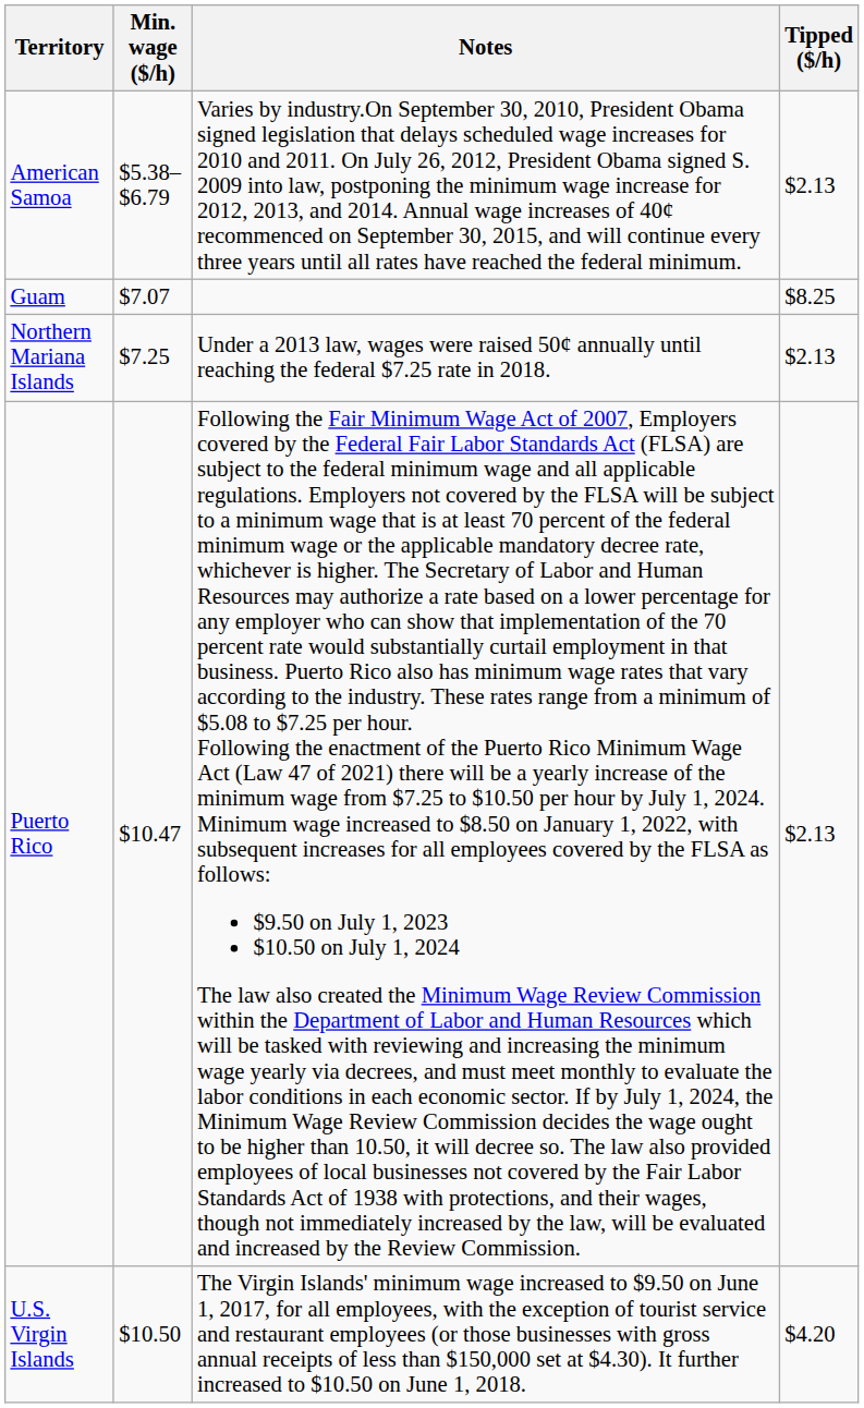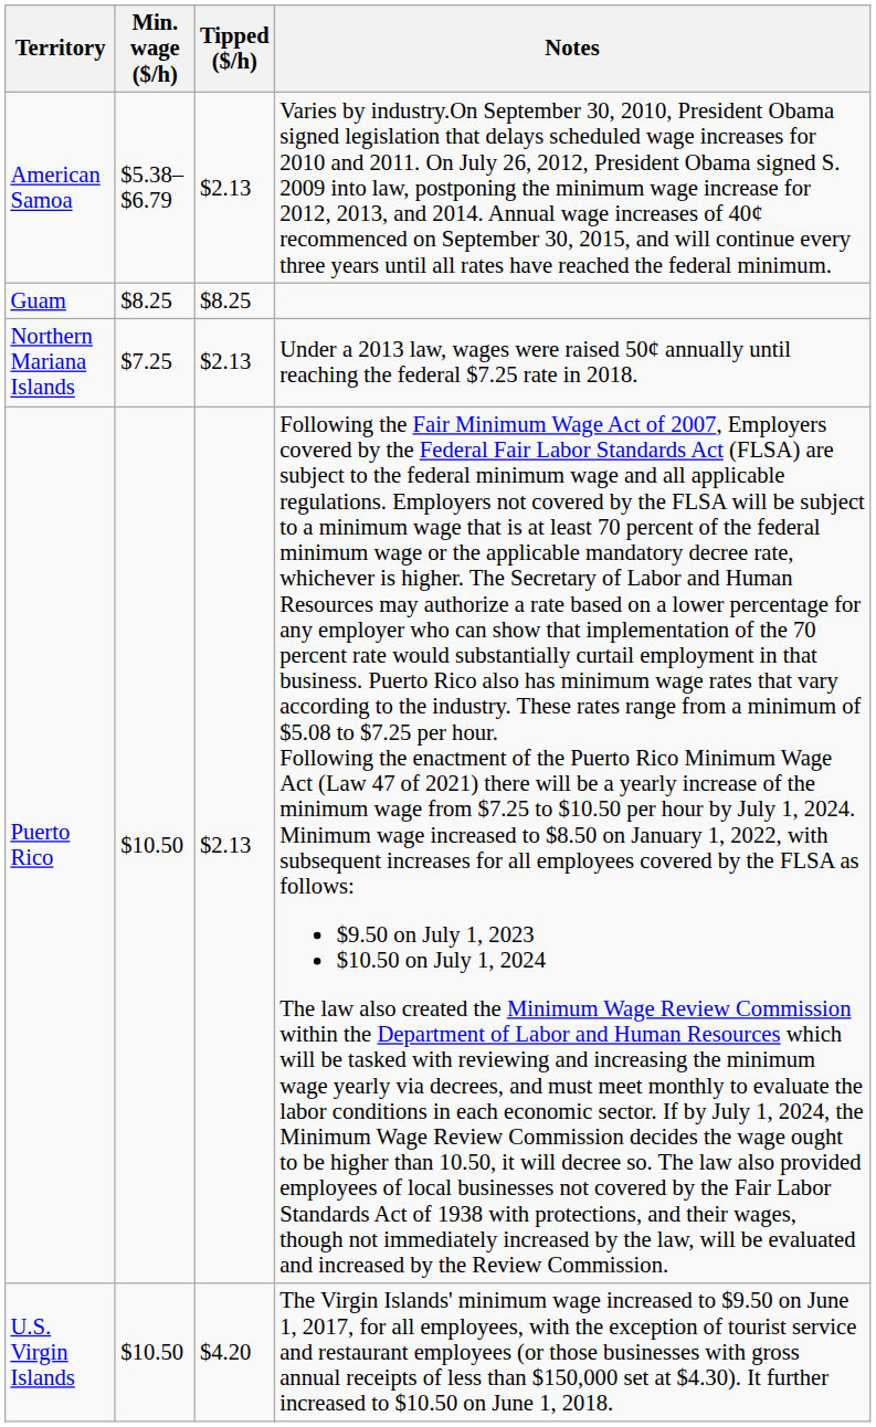columns swapped: Tipped ($/h) <-> Notes
Guam | Min. wage ($/h): $7.07 -> $8.25
Puerto Rico | Min. wage ($/h): $10.47 -> $10.50
